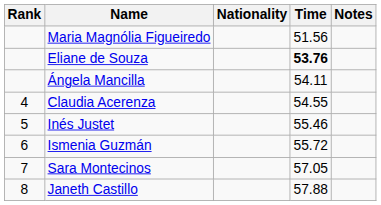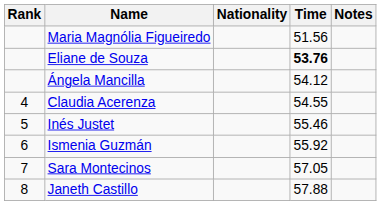Ángela Mancilla | Time: 54.11 -> 54.12
Ismenia Guzmán | Time: 55.72 -> 55.92
